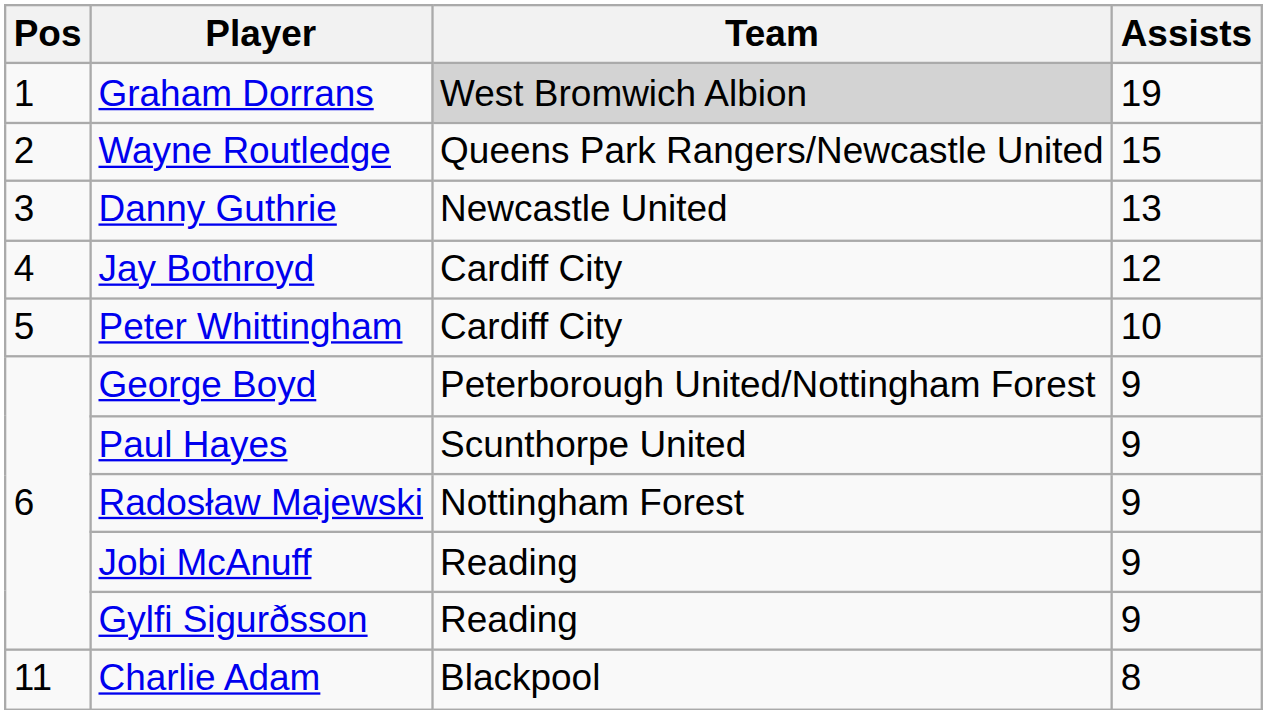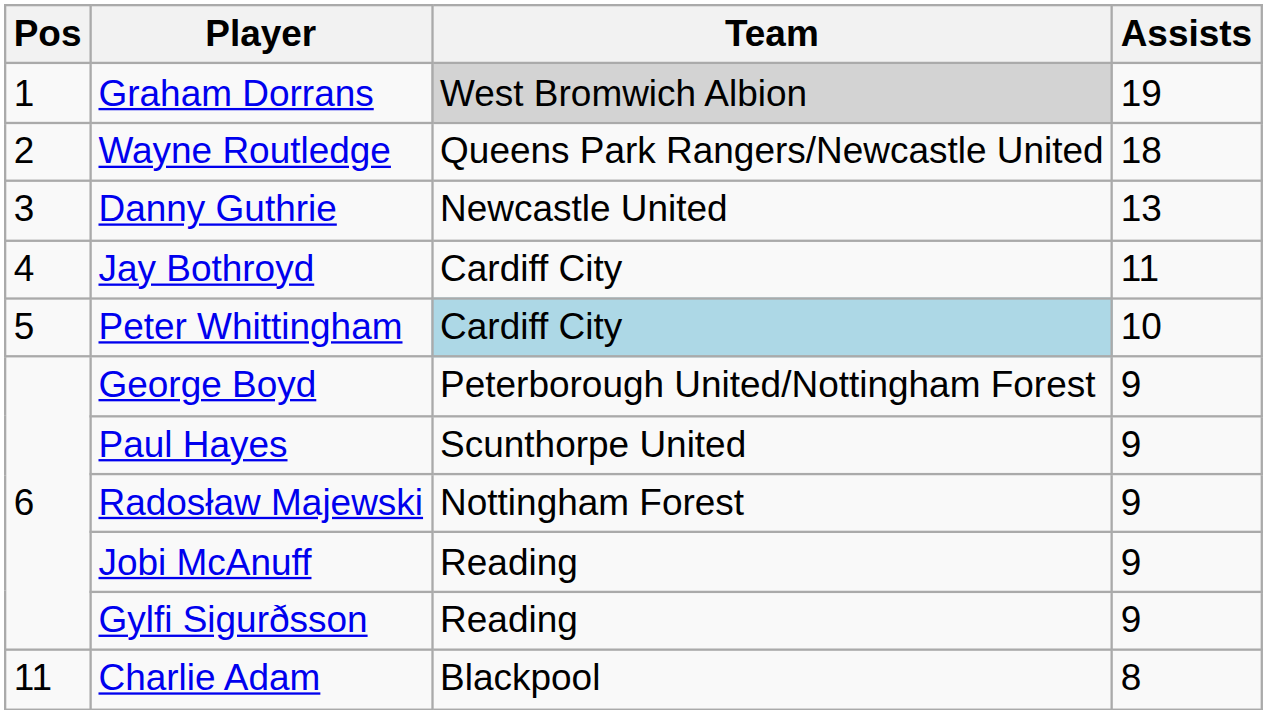Wayne Routledge | Assists: 15 -> 18
Jay Bothroyd | Assists: 12 -> 11
Peter Whittingham | Team: no background -> lightblue background
